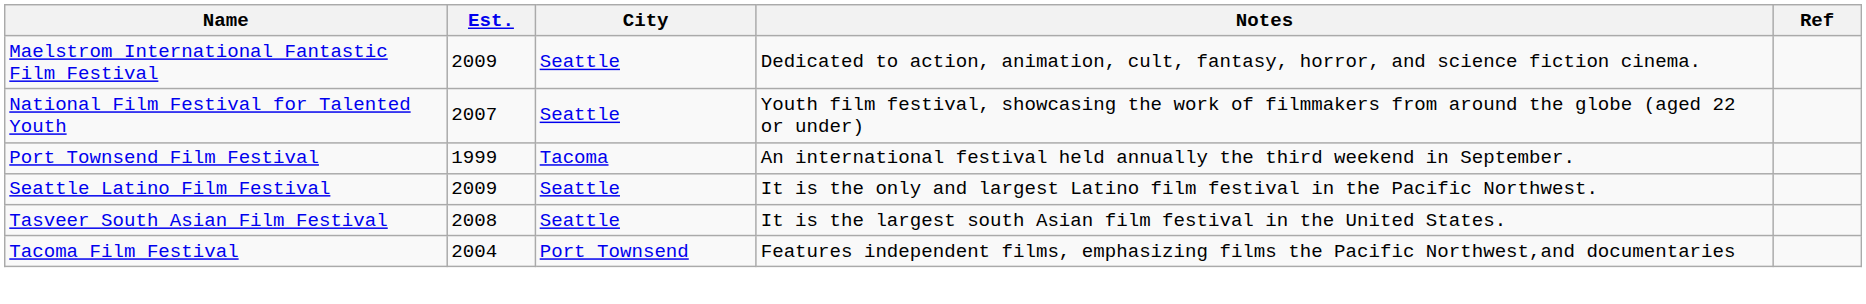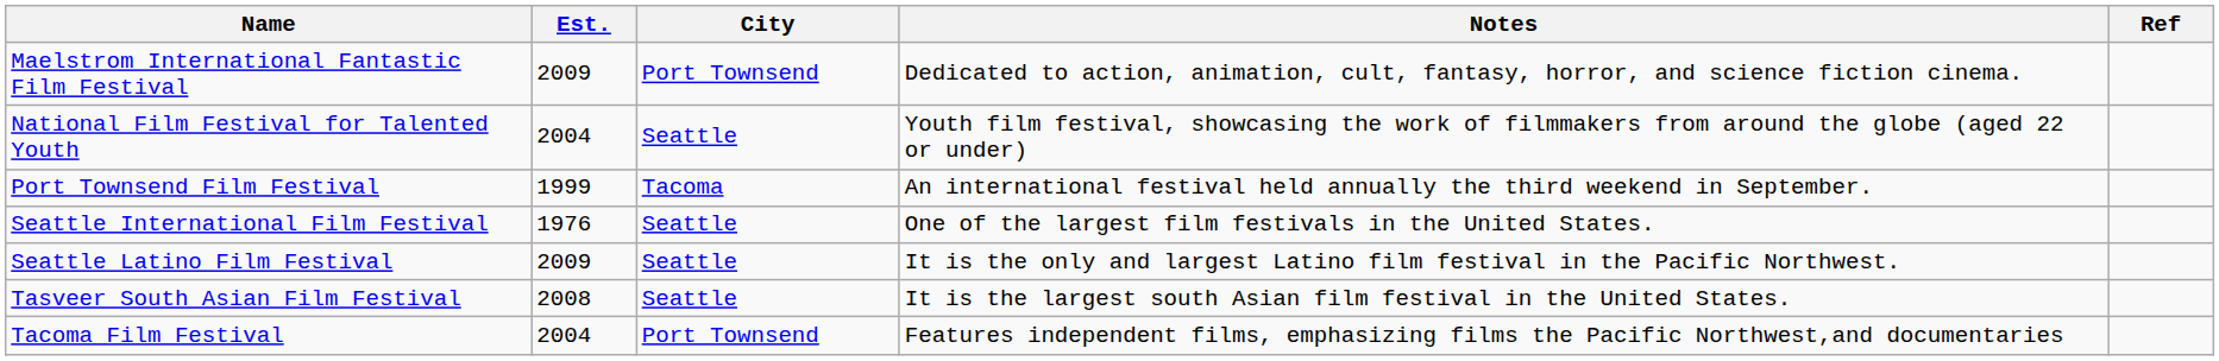Maelstrom International Fantastic Film Festival | City: Seattle -> Port Townsend
National Film Festival for Talented Youth | Est.: 2007 -> 2004
+ row: Seattle International Film Festival | 1976 | Seattle | One of the largest film festivals in the United States.
